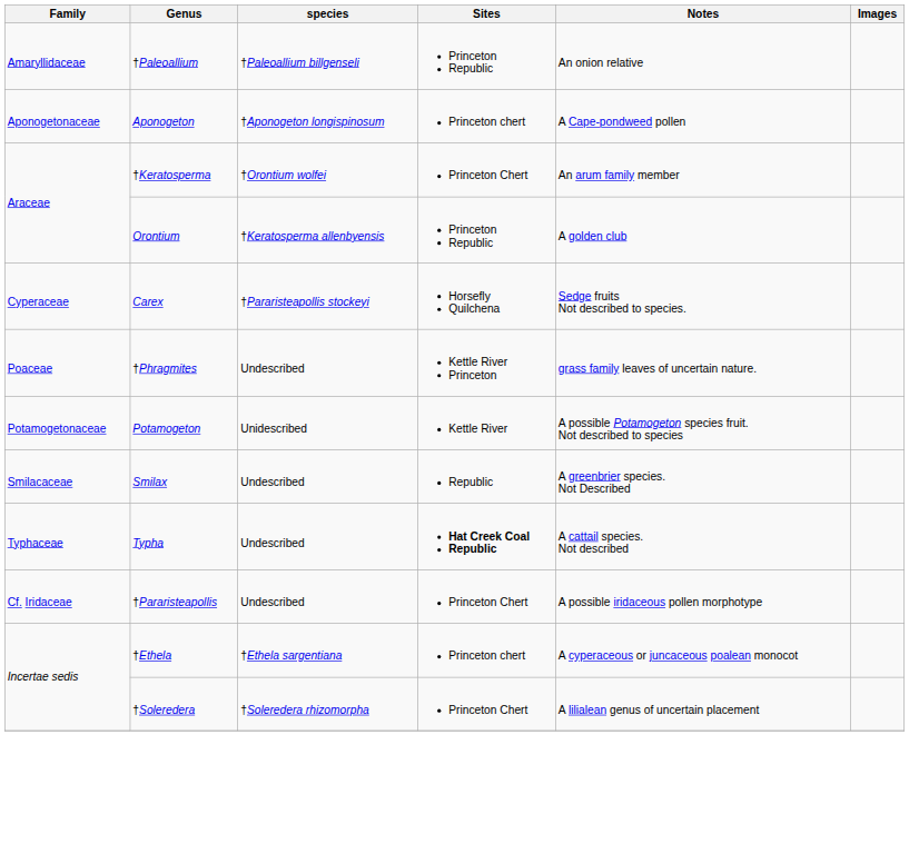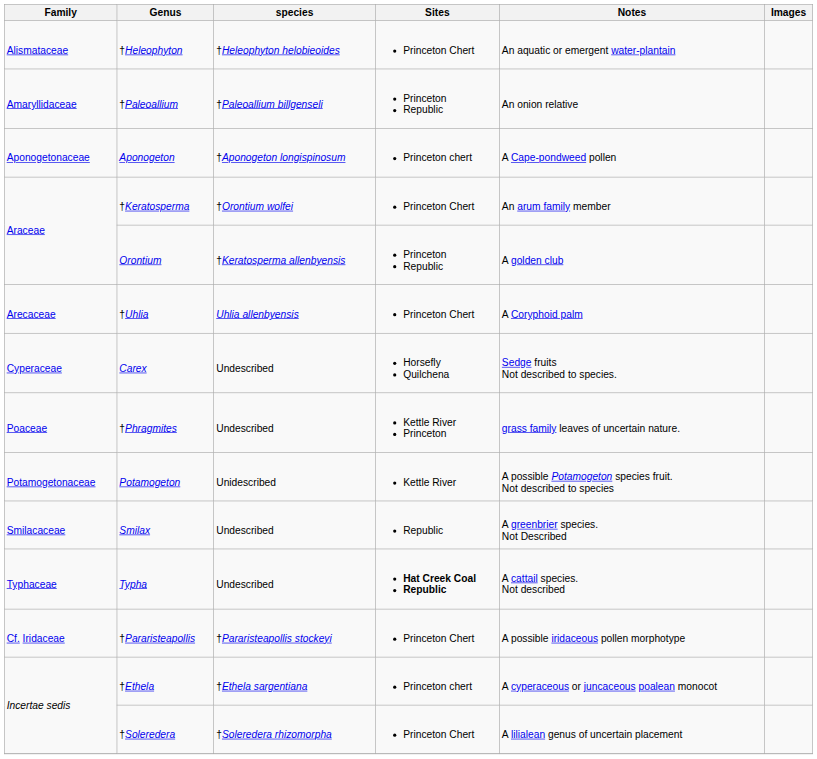+ row: Alismataceae | †Heleophyton | †Heleophyton helobieoides | Princeton Chert | An aquatic or emergent water-plantain
+ row: Arecaceae | †Uhlia | Uhlia allenbyensis | Princeton Chert | A Coryphoid palm
Carex | species: †Pararisteapollis stockeyi -> Undescribed
†Pararisteapollis | species: Undescribed -> †Pararisteapollis stockeyi
